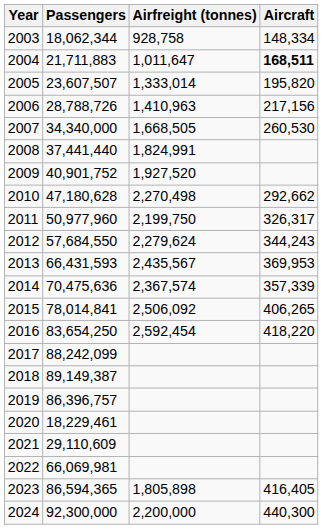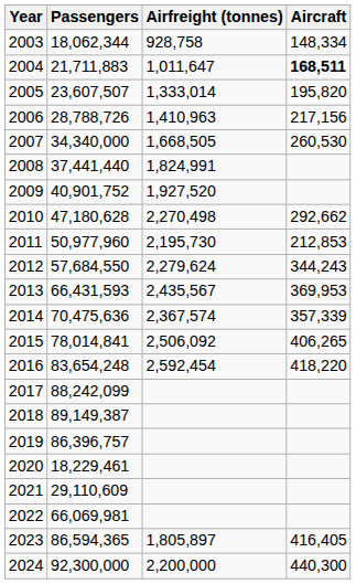2011 | Airfreight (tonnes): 2,199,750 -> 2,195,730
2011 | Aircraft: 326,317 -> 212,853
2016 | Passengers: 83,654,250 -> 83,654,248
2023 | Airfreight (tonnes): 1,805,898 -> 1,805,897
